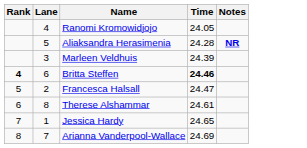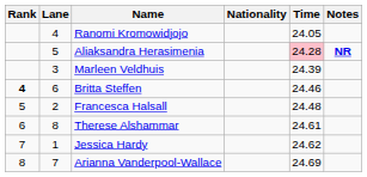+ column: Nationality
Aliaksandra Herasimenia | Time: no background -> pink background
Britta Steffen | Time: bold -> normal
Francesca Halsall | Time: 24.47 -> 24.48
Jessica Hardy | Time: 24.65 -> 24.62
